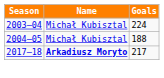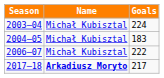2004–05 | Goals: 188 -> 183
+ row: 2006–07 | Michał Kubisztal | 222
